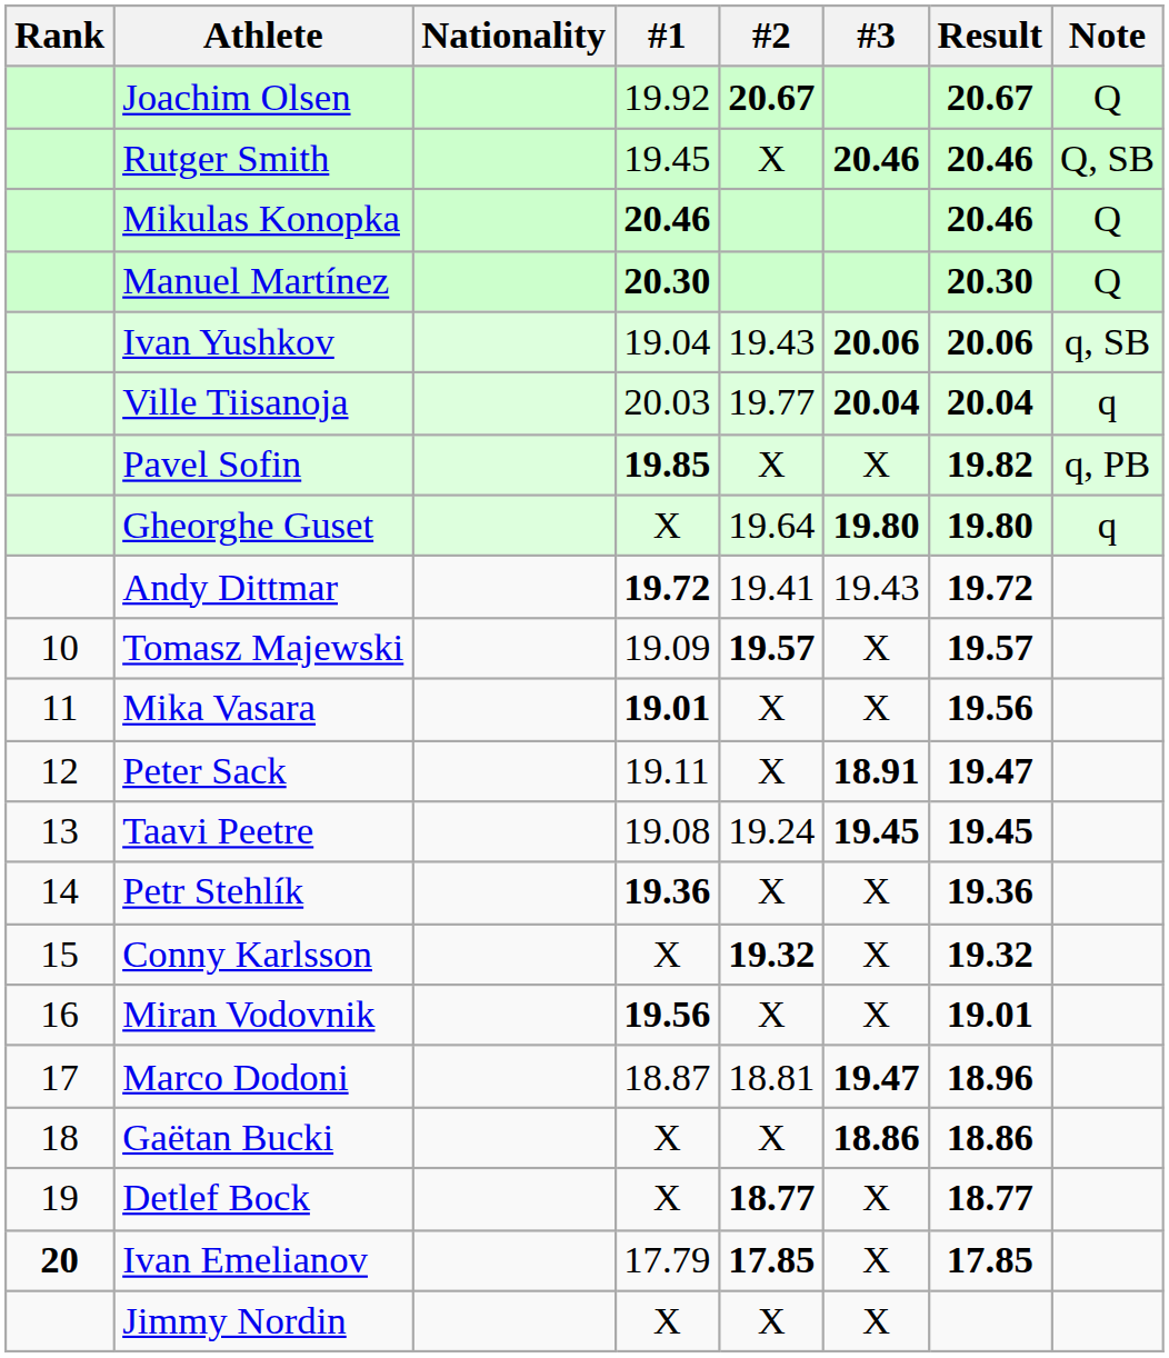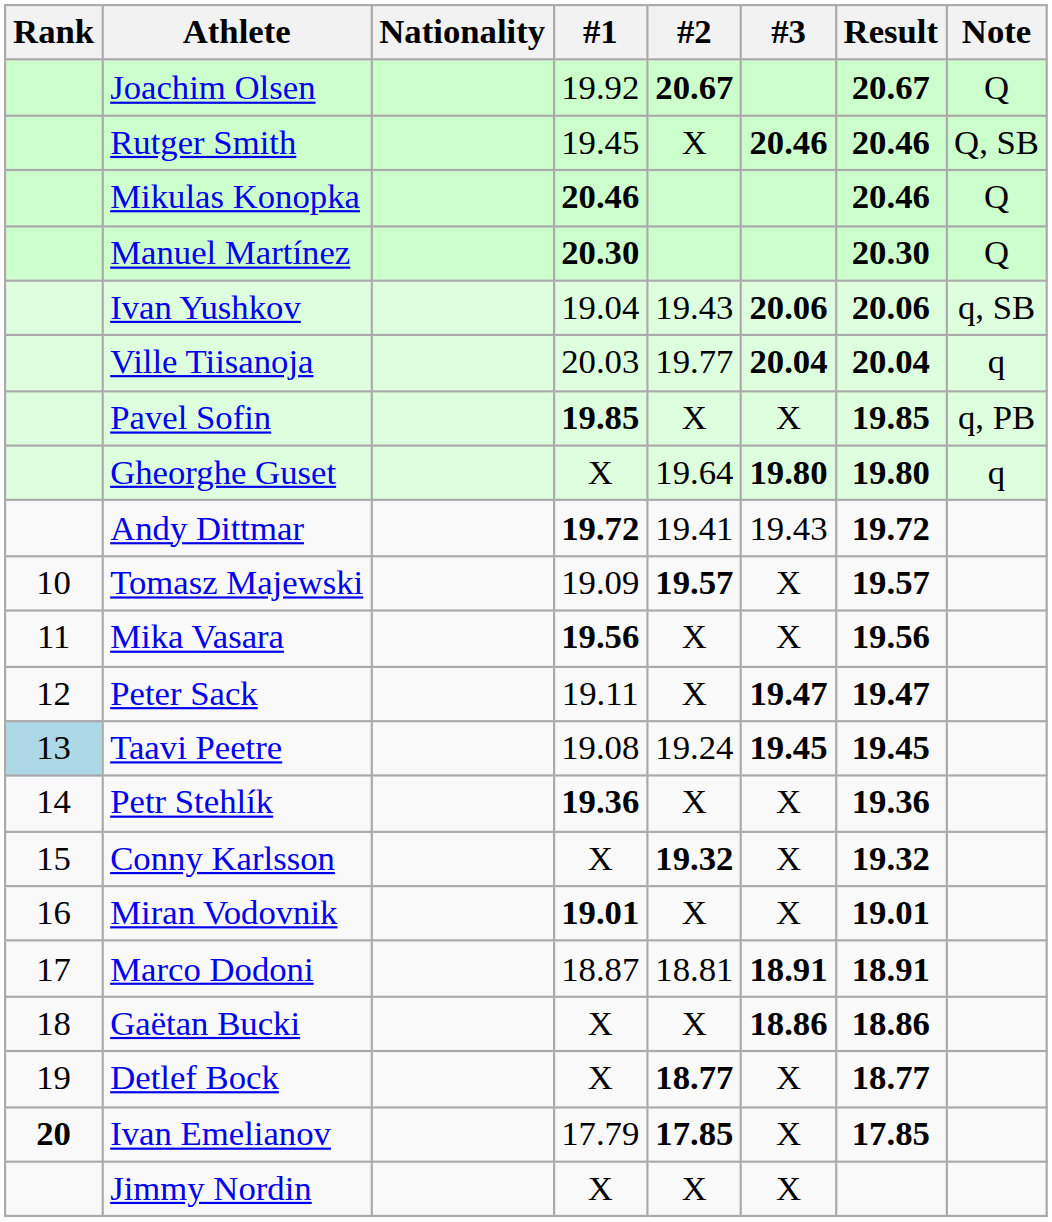Pavel Sofin | Result: 19.82 -> 19.85
Mika Vasara | #1: 19.01 -> 19.56
Peter Sack | #3: 18.91 -> 19.47
Taavi Peetre | Rank: no background -> lightblue background
Miran Vodovnik | #1: 19.56 -> 19.01
Marco Dodoni | #3: 19.47 -> 18.91
Marco Dodoni | Result: 18.96 -> 18.91
